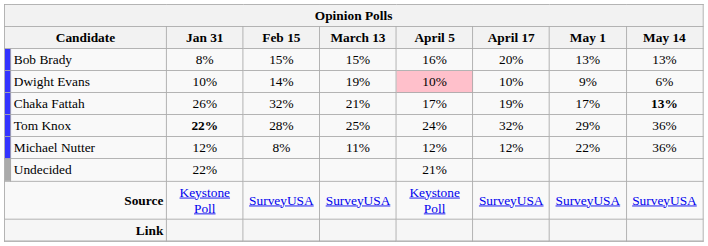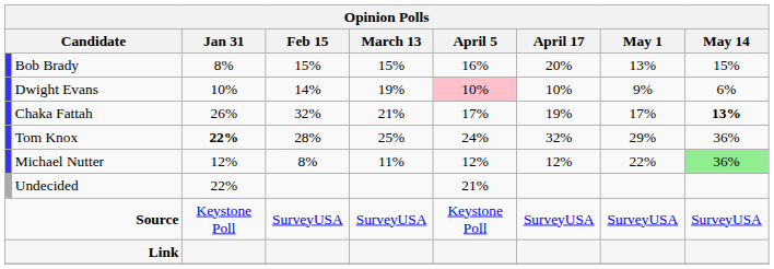Bob Brady | May 14: 13% -> 15%
Michael Nutter | May 14: no background -> lightgreen background
